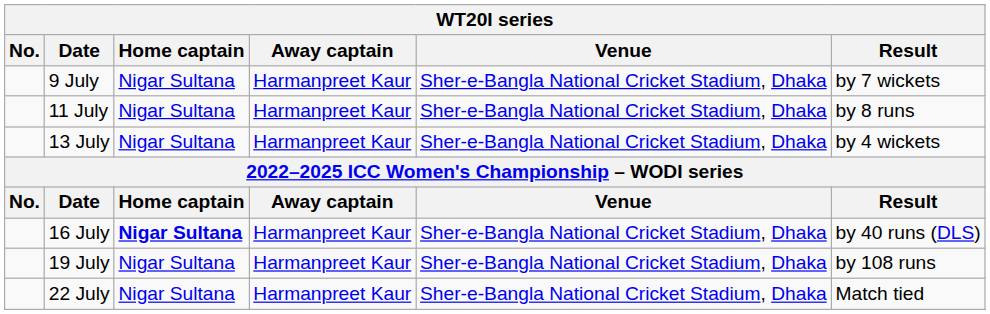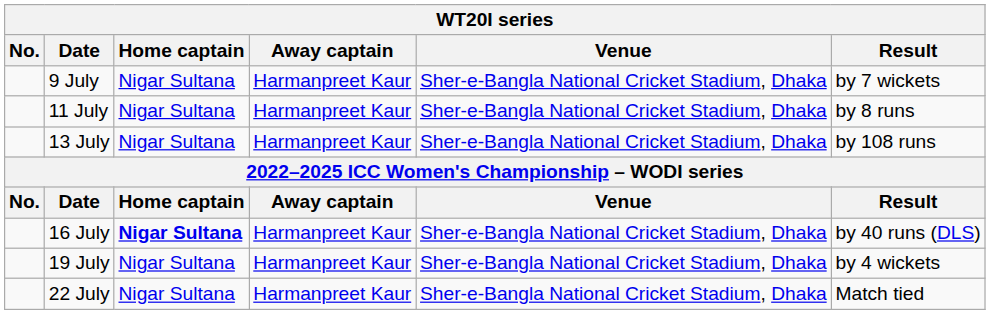13 July | Result: by 4 wickets -> by 108 runs
19 July | Result: by 108 runs -> by 4 wickets
